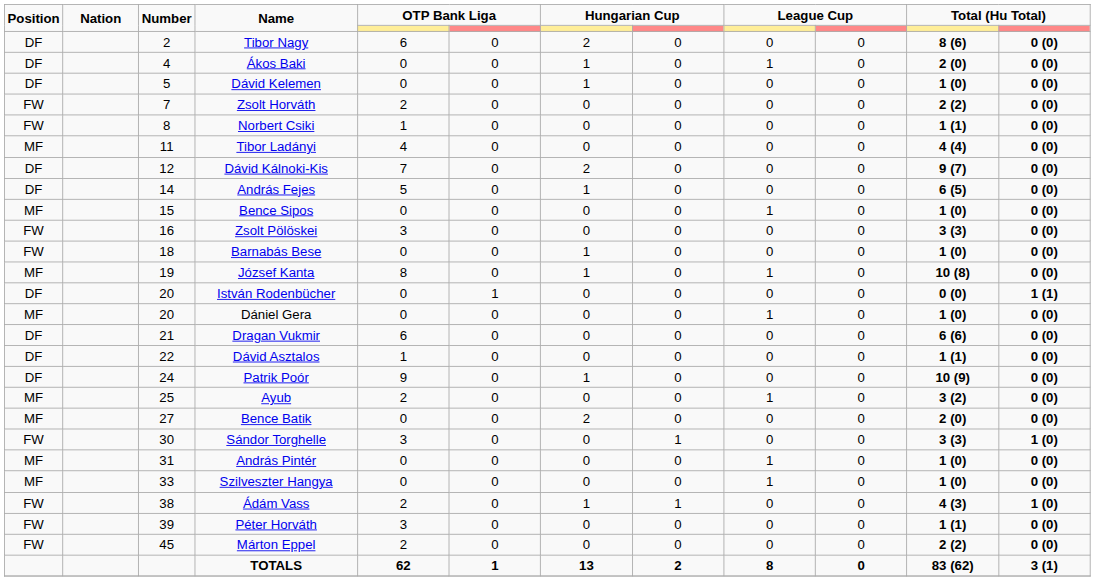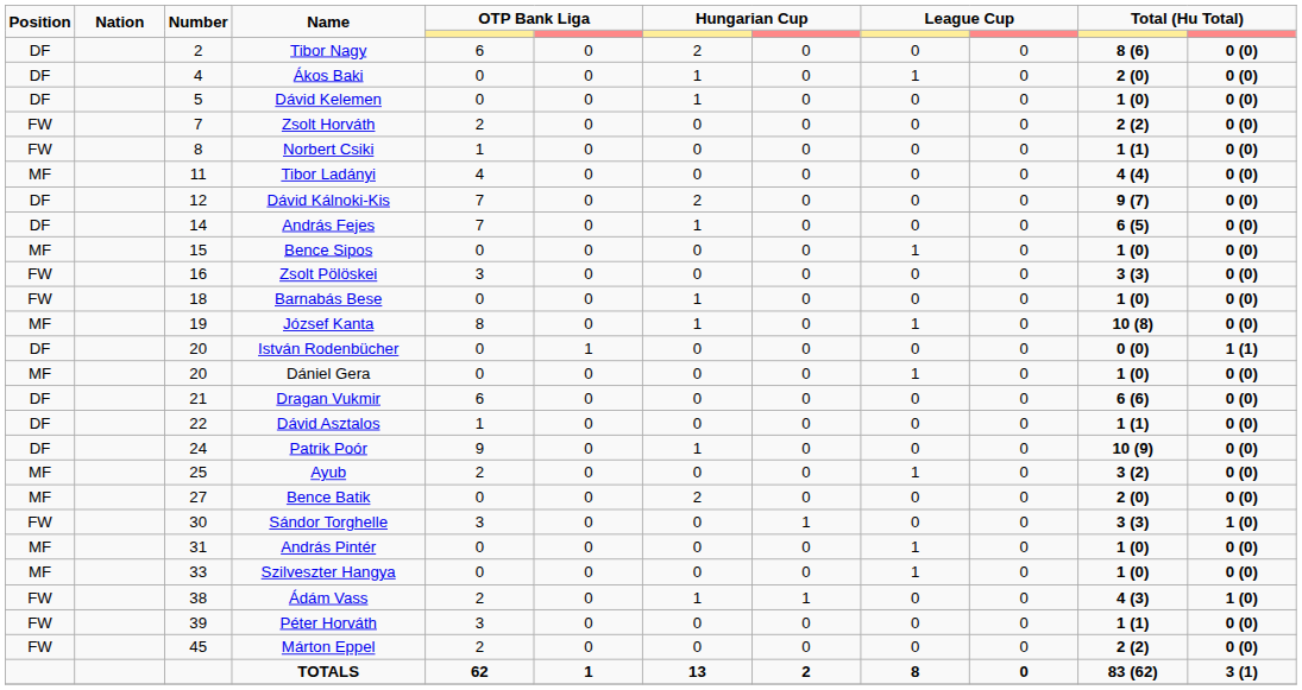András Fejes | column 5: 5 -> 7
